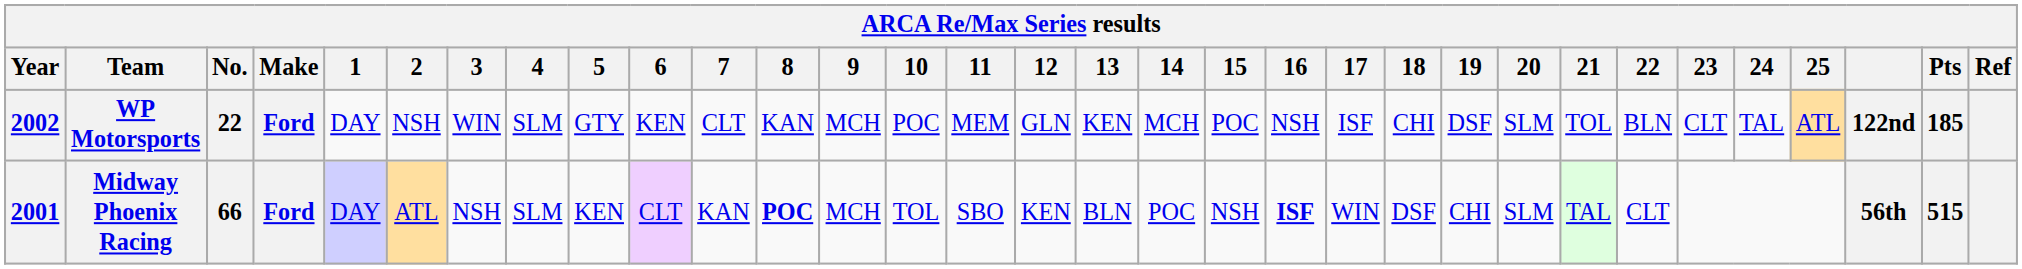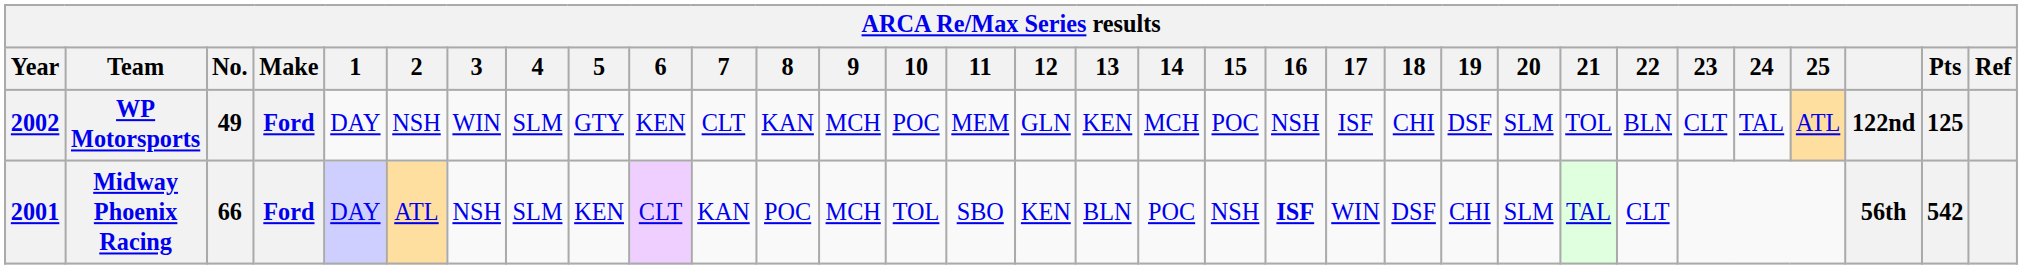WP Motorsports | No.: 22 -> 49
WP Motorsports | Pts: 185 -> 125
Midway Phoenix Racing | 8: bold -> normal
Midway Phoenix Racing | Pts: 515 -> 542
